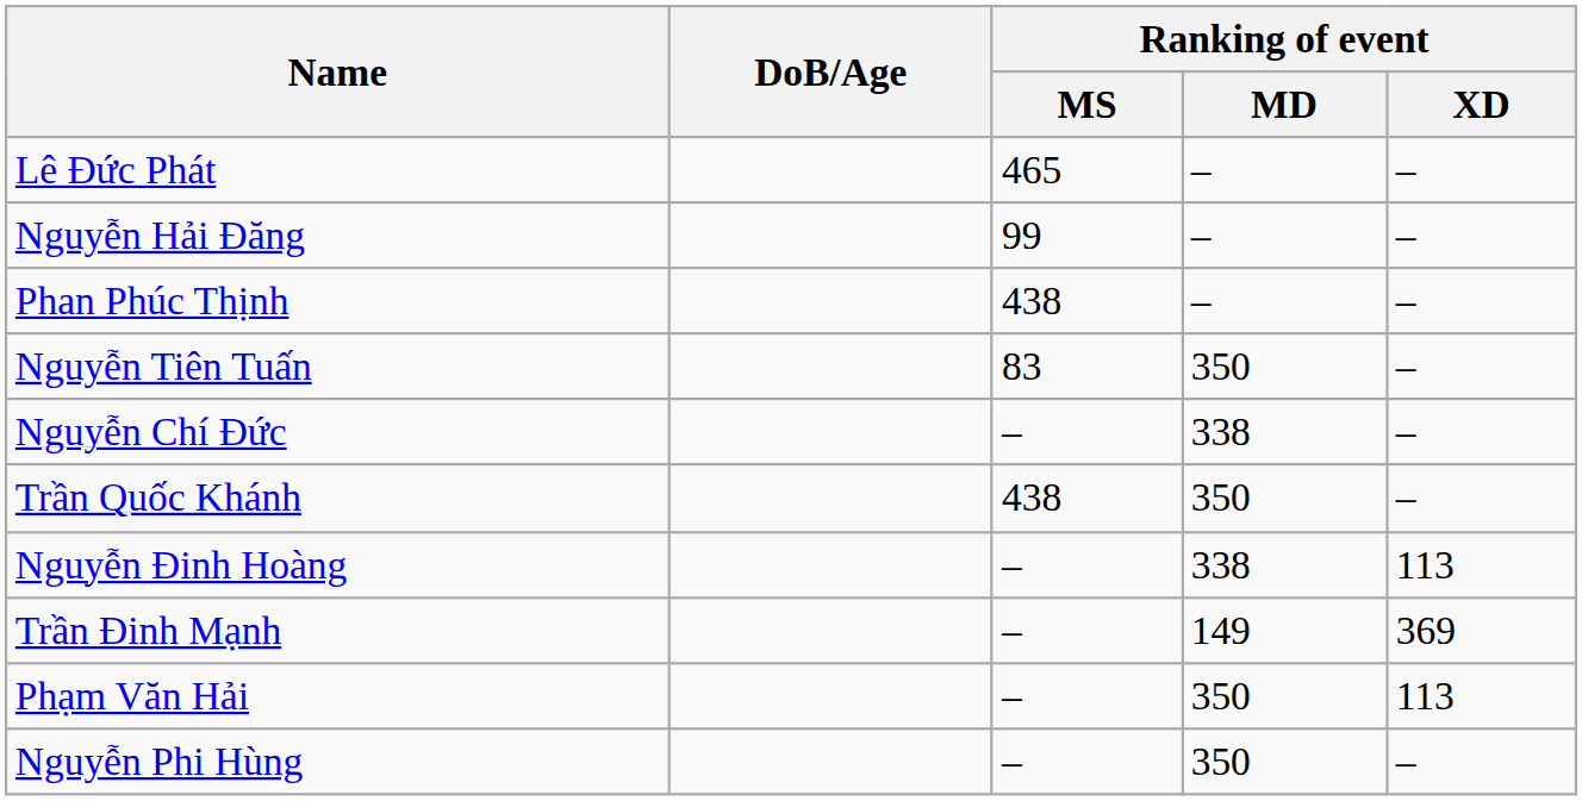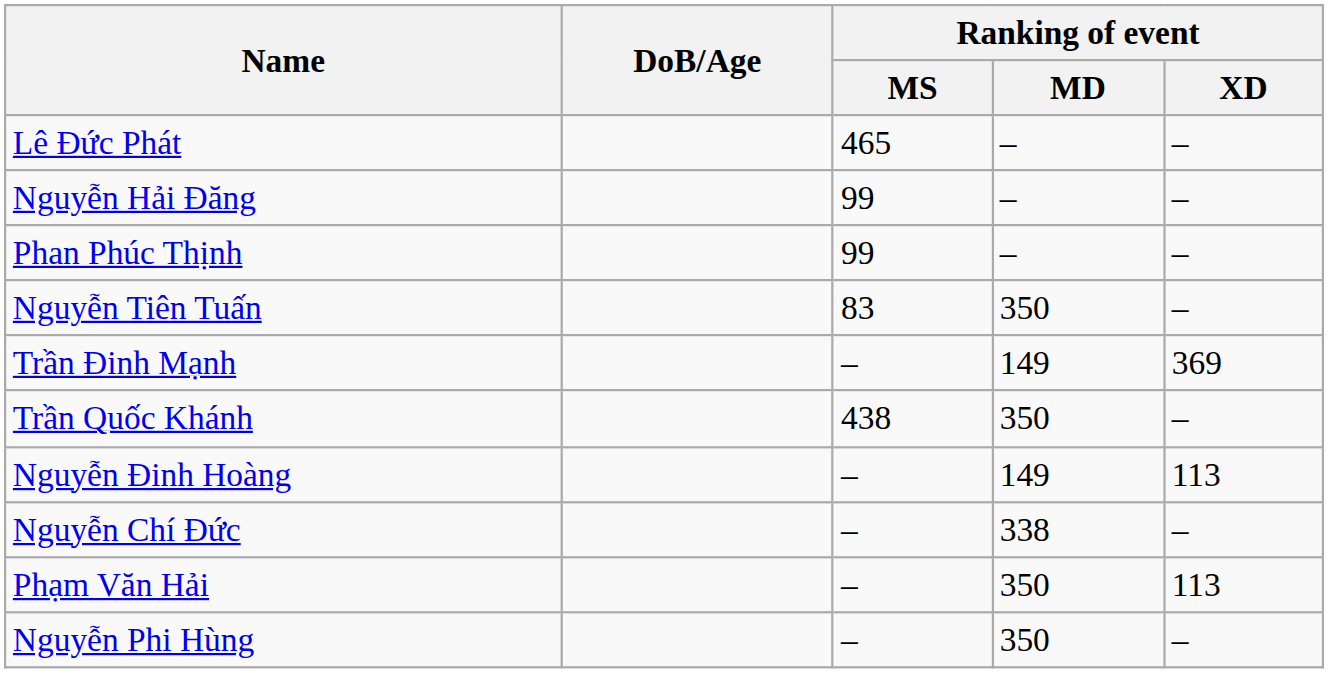Phan Phúc Thịnh | Ranking of event / MS: 438 -> 99
rows swapped: Nguyễn Chí Đức <-> Trần Đinh Mạnh
Nguyễn Đinh Hoàng | Ranking of event / MD: 338 -> 149
